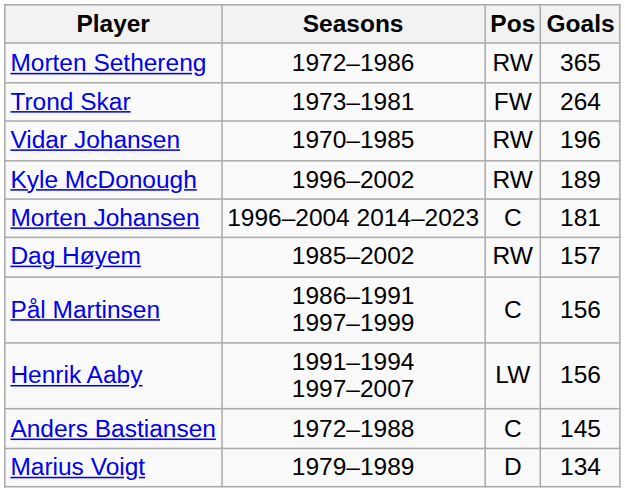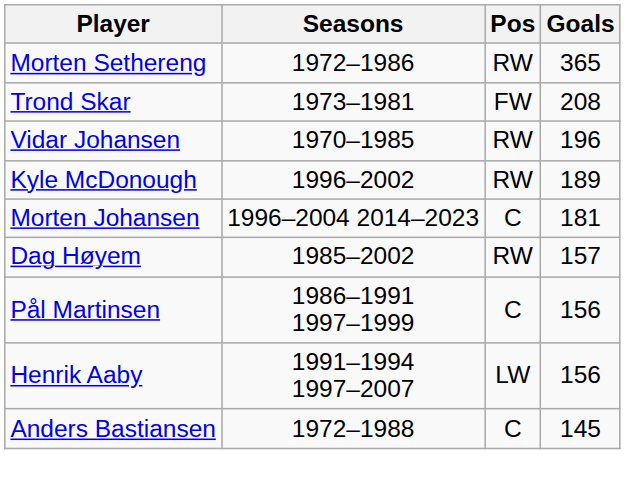Trond Skar | Goals: 264 -> 208
- row: Marius Voigt | 1979–1989 | D | 134
